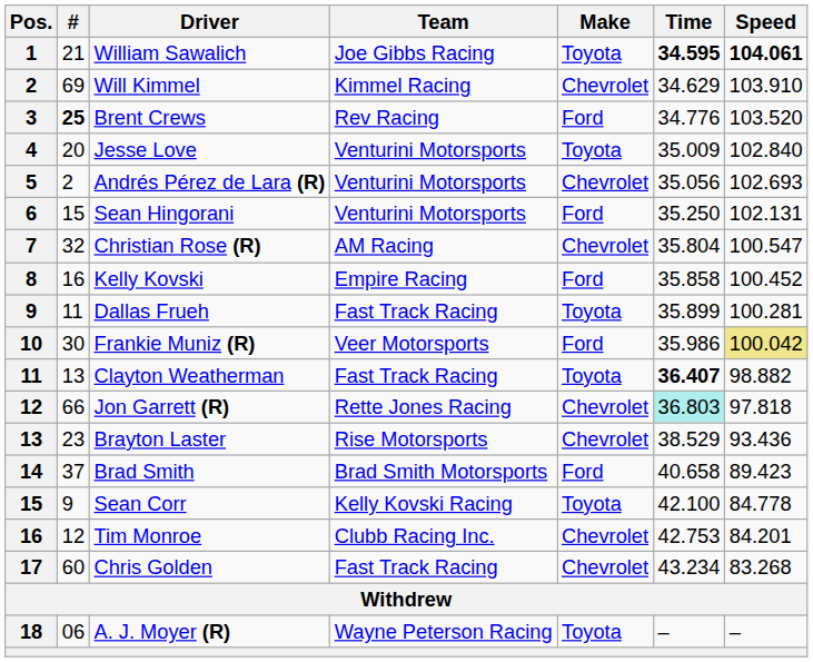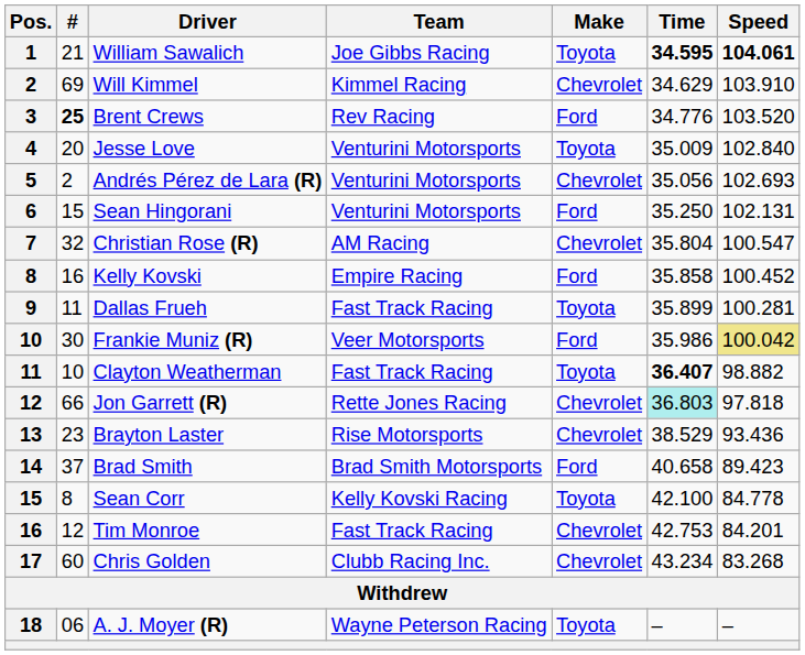Clayton Weatherman | #: 13 -> 10
Sean Corr | #: 9 -> 8
Tim Monroe | Team: Clubb Racing Inc. -> Fast Track Racing
Chris Golden | Team: Fast Track Racing -> Clubb Racing Inc.
